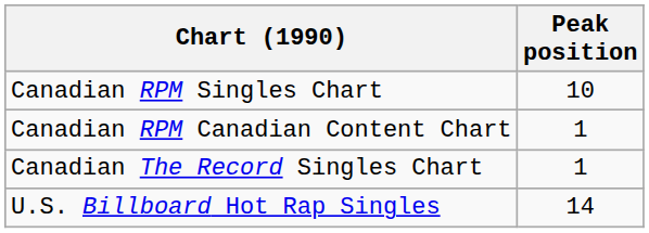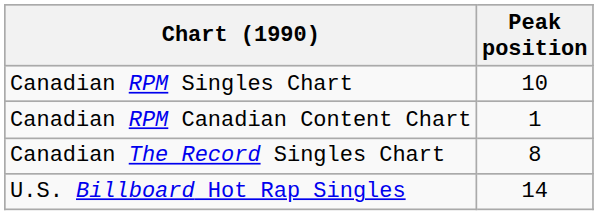Canadian The Record Singles Chart | Peak position: 1 -> 8
